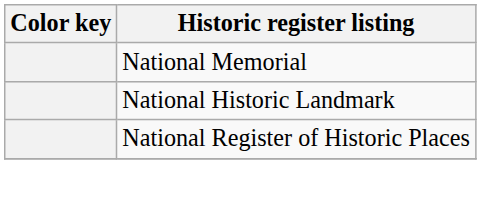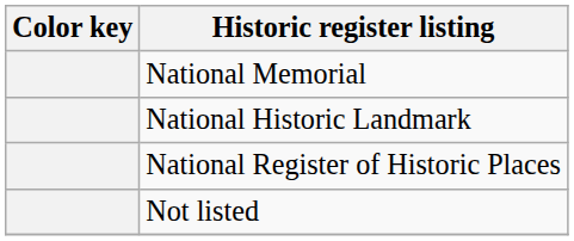+ row: Not listed
